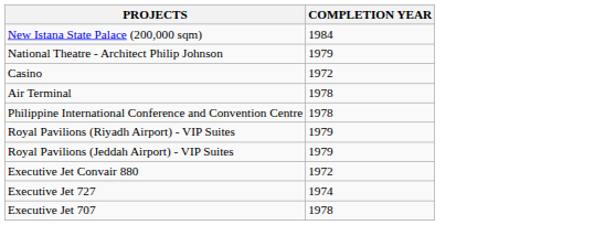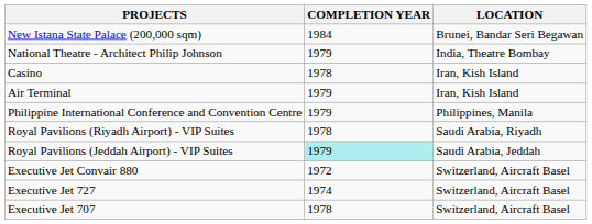+ column: LOCATION | Brunei, Bandar Seri Begawan | India, Theatre Bombay | Iran, Kish Island | Iran, Kish Island | Philippines, Manila | Saudi Arabia, Riyadh | Saudi Arabia, Jeddah | Switzerland, Aircraft Basel | Switzerland, Aircraft Basel | Switzerland, Aircraft Basel
Casino | COMPLETION YEAR: 1972 -> 1978
Air Terminal | COMPLETION YEAR: 1978 -> 1979
Philippine International Conference and Convention Centre | COMPLETION YEAR: 1978 -> 1979
Royal Pavilions (Riyadh Airport) - VIP Suites | COMPLETION YEAR: 1979 -> 1978
Royal Pavilions (Jeddah Airport) - VIP Suites | COMPLETION YEAR: no background -> paleturquoise background
